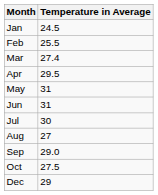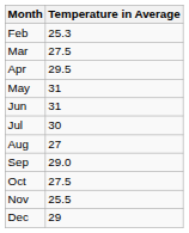- row: Jan | 24.5
Feb | Temperature in Average: 25.5 -> 25.3
Mar | Temperature in Average: 27.4 -> 27.5
+ row: Nov | 25.5
